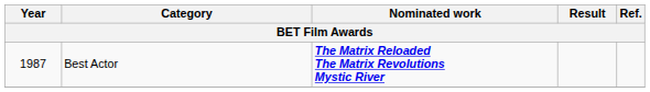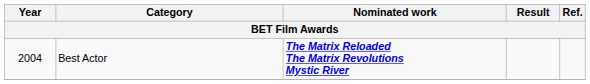Best Actor | Year: 1987 -> 2004
